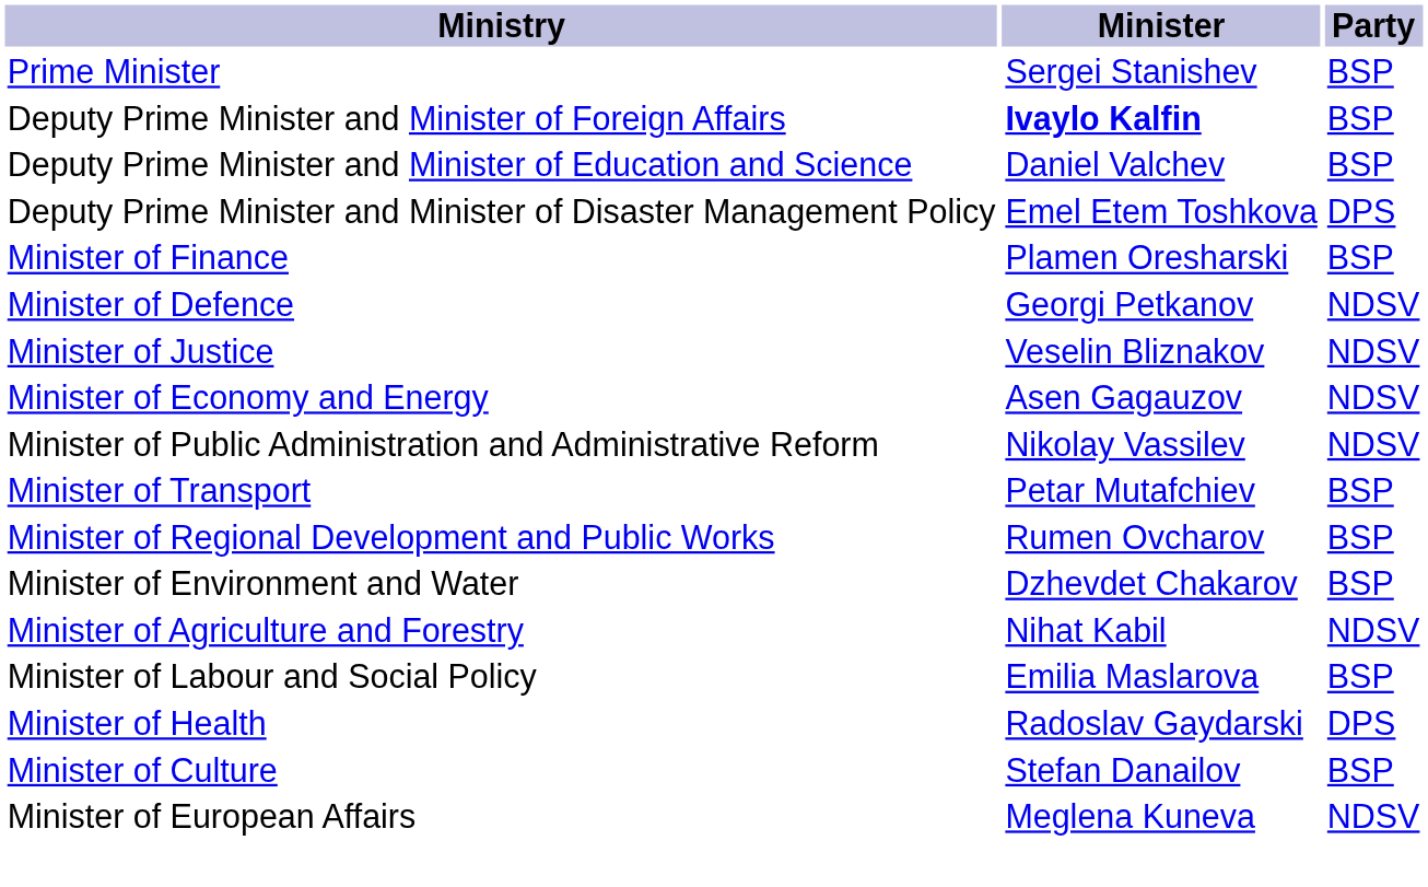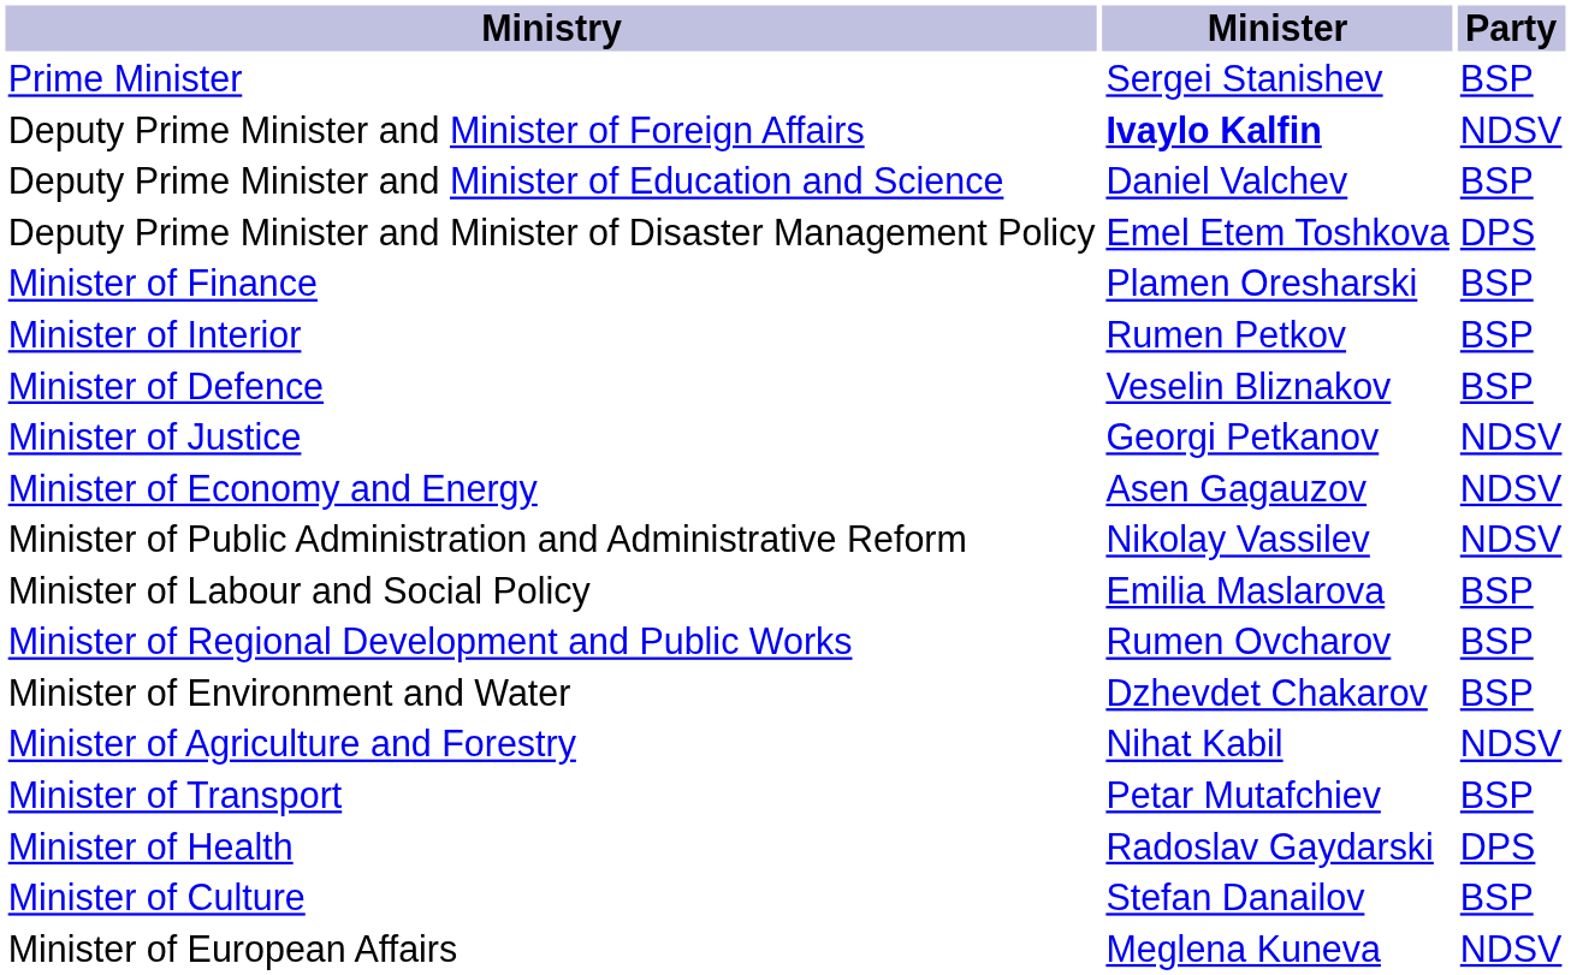Deputy Prime Minister and Minister of Foreign Affairs | Party: BSP -> NDSV
+ row: Minister of Interior | Rumen Petkov | BSP
Minister of Defence | Minister: Georgi Petkanov -> Veselin Bliznakov
Minister of Defence | Party: NDSV -> BSP
Minister of Justice | Minister: Veselin Bliznakov -> Georgi Petkanov
rows swapped: Minister of Transport <-> Minister of Labour and Social Policy
